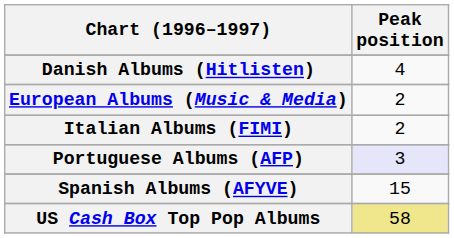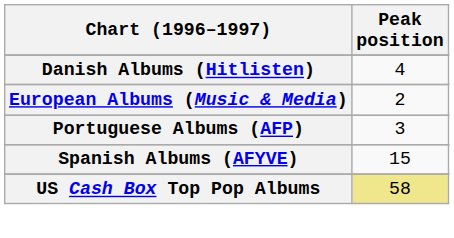- row: Italian Albums (FIMI) | 2
Portuguese Albums (AFP) | Peak position: lavender background -> no background
